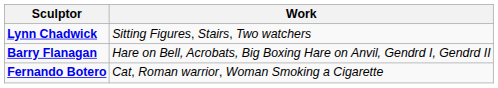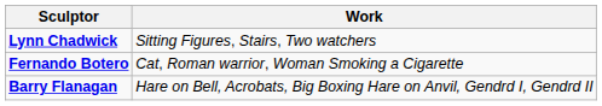rows swapped: Barry Flanagan <-> Fernando Botero
